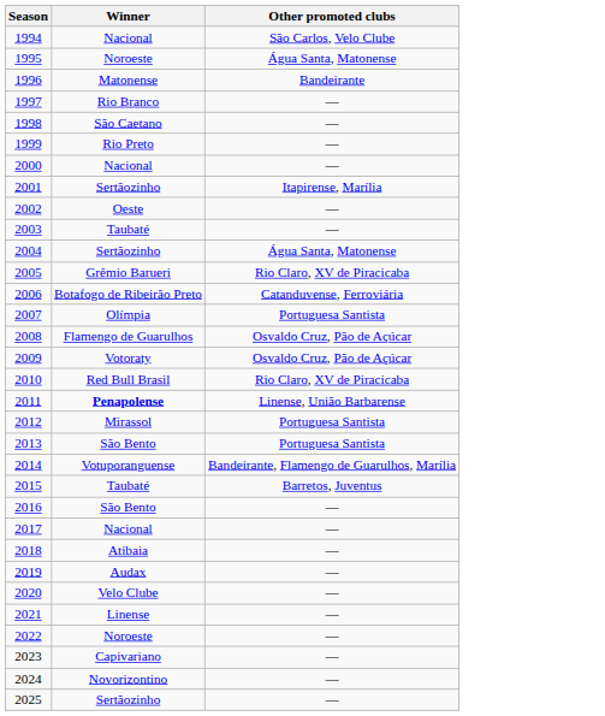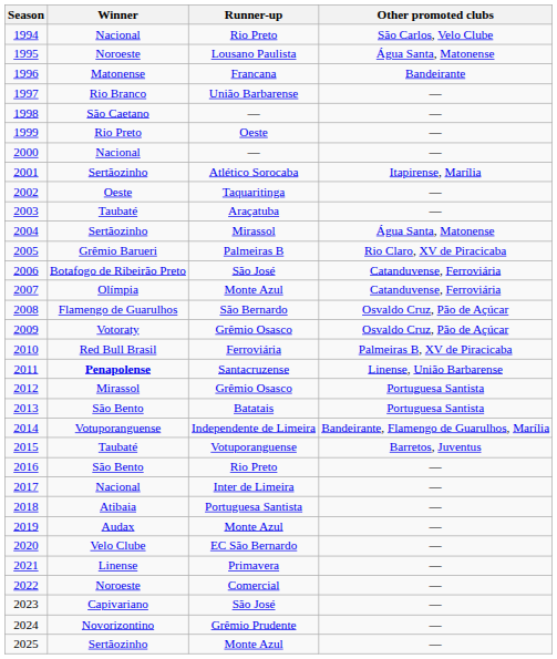+ column: Runner-up | Rio Preto | Lousano Paulista | Francana | União Barbarense | — | Oeste | — | Atlético Sorocaba | Taquaritinga | Araçatuba | Mirassol | Palmeiras B | São José | Monte Azul | São Bernardo | Grêmio Osasco | Ferroviária | Santacruzense | Grêmio Osasco | Batatais | Independente de Limeira | Votuporanguense | Rio Preto | Inter de Limeira | Portuguesa Santista | Monte Azul | EC São Bernardo | Primavera | Comercial | São José | Grêmio Prudente | Monte Azul
2007 | Other promoted clubs: Portuguesa Santista -> Catanduvense, Ferroviária
2010 | Other promoted clubs: Rio Claro, XV de Piracicaba -> Palmeiras B, XV de Piracicaba
